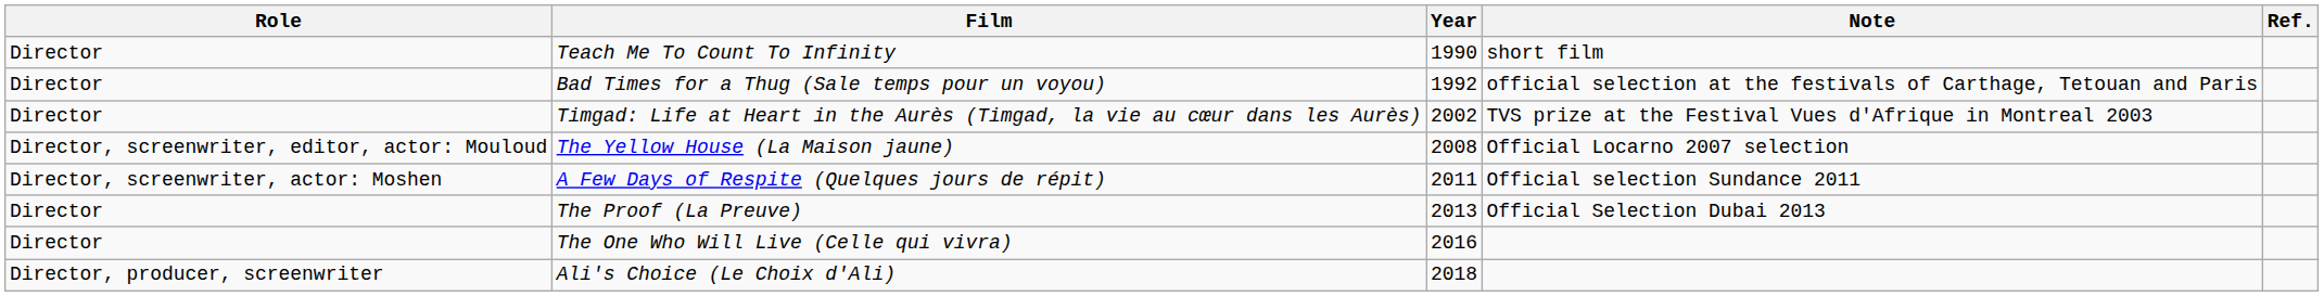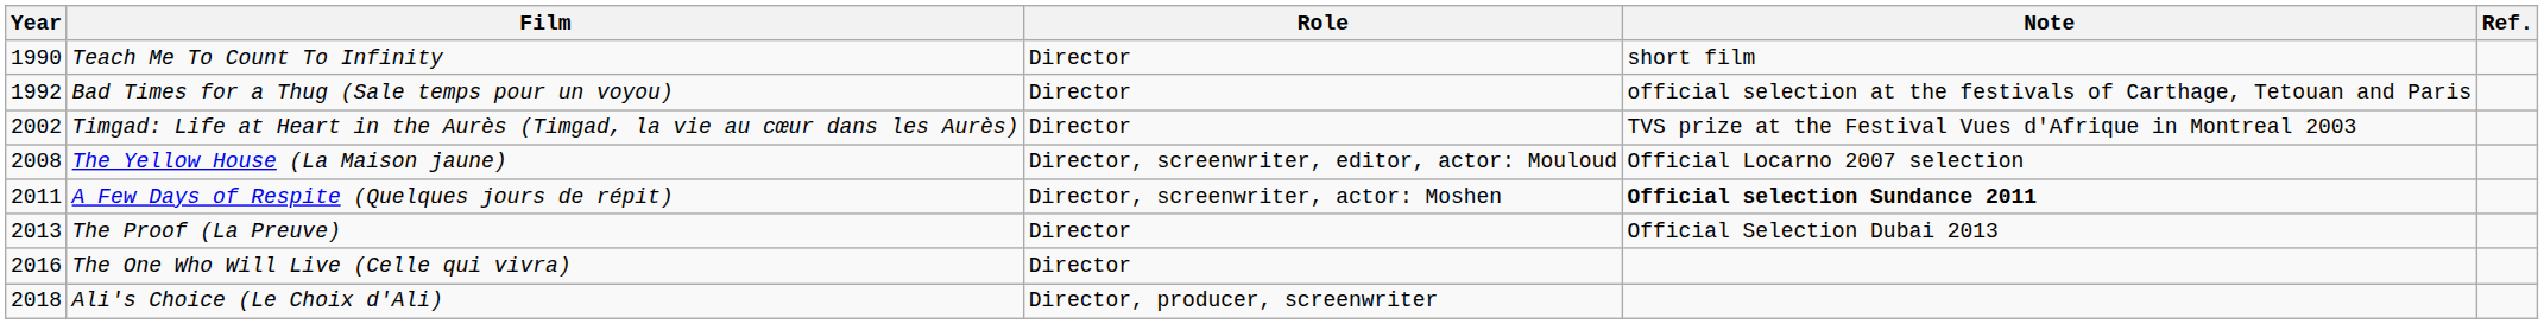columns swapped: Year <-> Role
A Few Days of Respite (Quelques jours de répit) | Note: normal -> bold
